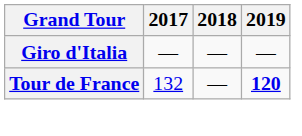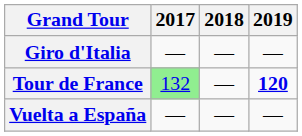Tour de France | 2017: no background -> lightgreen background
+ row: Vuelta a España | — | — | —
